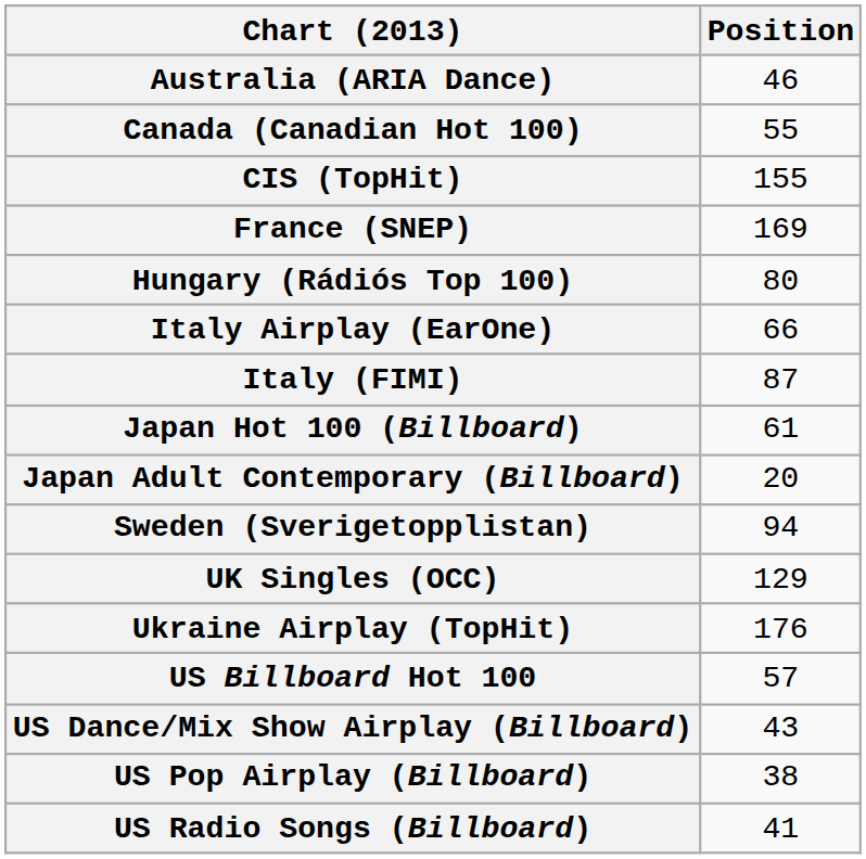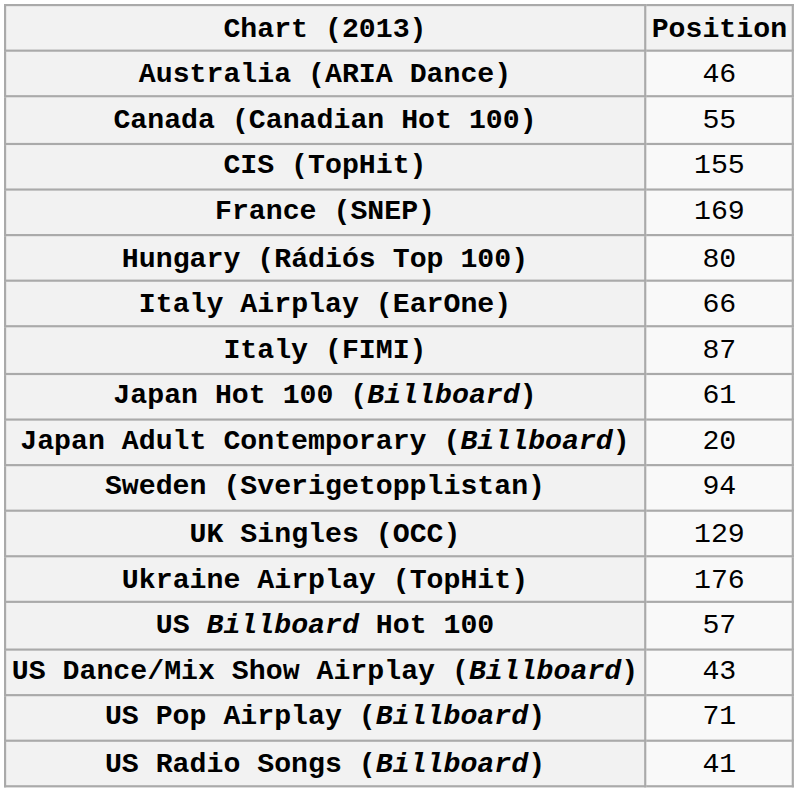US Pop Airplay (Billboard) | Position: 38 -> 71
